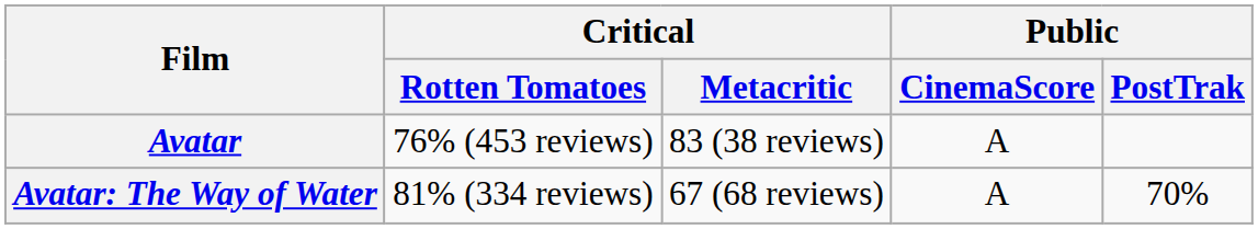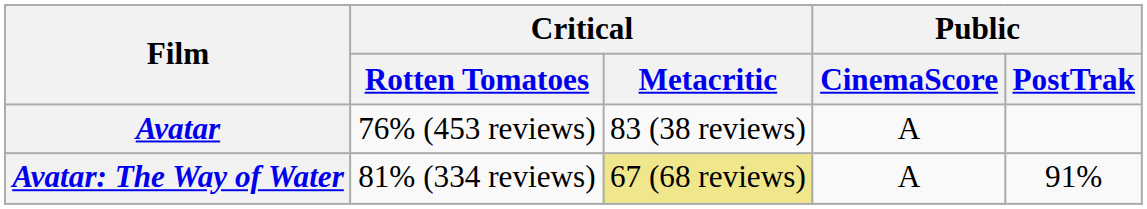Avatar: The Way of Water | Critical / Metacritic: no background -> khaki background
Avatar: The Way of Water | Public / PostTrak: 70% -> 91%
